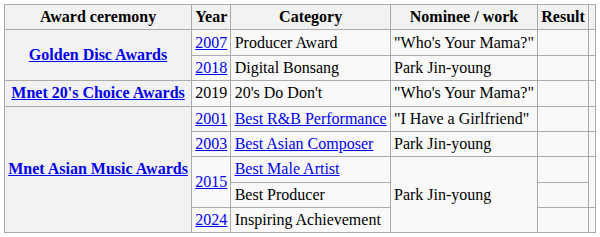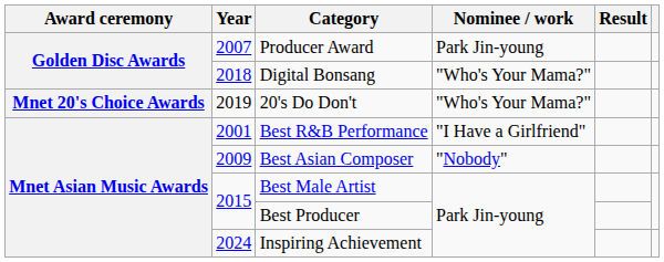Producer Award | Nominee / work: "Who's Your Mama?" -> Park Jin-young
Digital Bonsang | Nominee / work: Park Jin-young -> "Who's Your Mama?"
Best Asian Composer | Year: 2003 -> 2009
Best Asian Composer | Nominee / work: Park Jin-young -> "Nobody"
